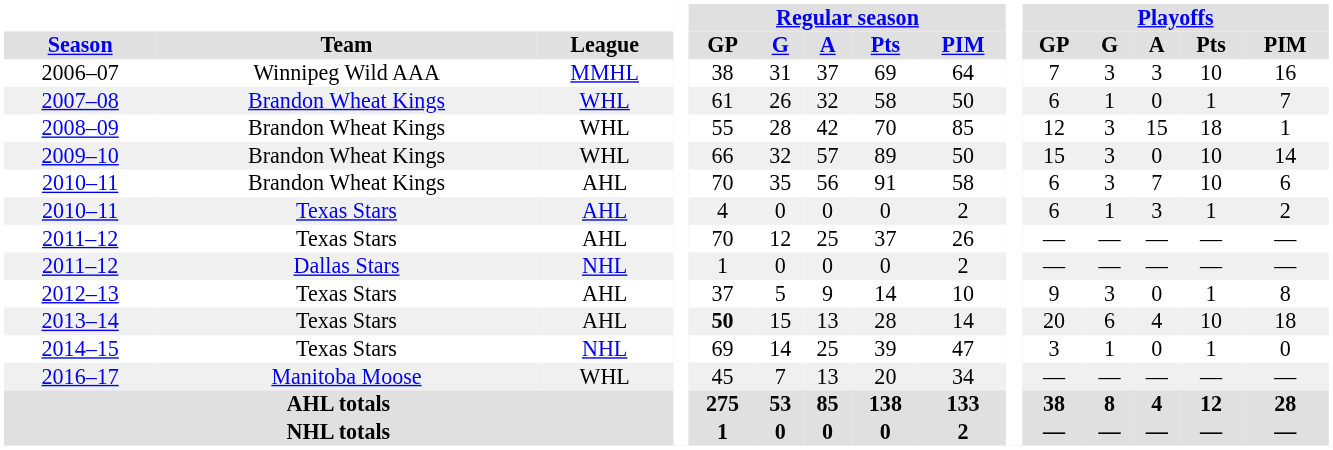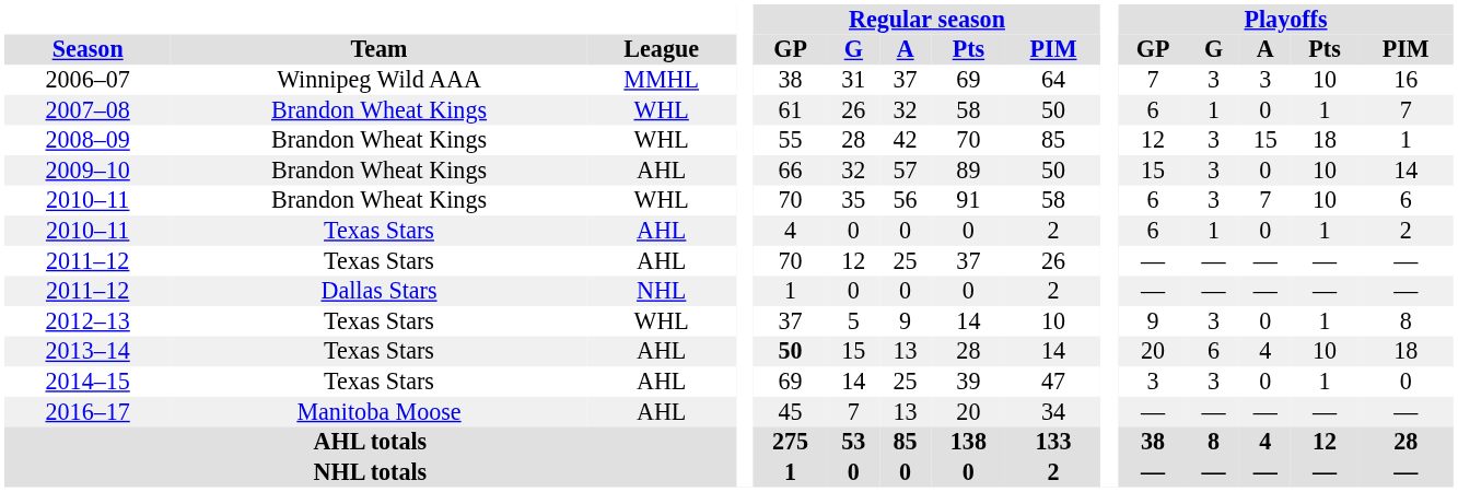2009–10 | League: WHL -> AHL
2010–11 / Brandon Wheat Kings | League: AHL -> WHL
2010–11 / Texas Stars | Playoffs / A: 3 -> 0
2012–13 | League: AHL -> WHL
2014–15 | League: NHL -> AHL
2014–15 | Playoffs / G: 1 -> 3
2016–17 | League: WHL -> AHL
